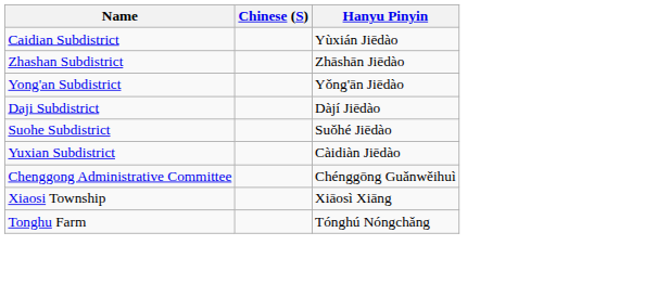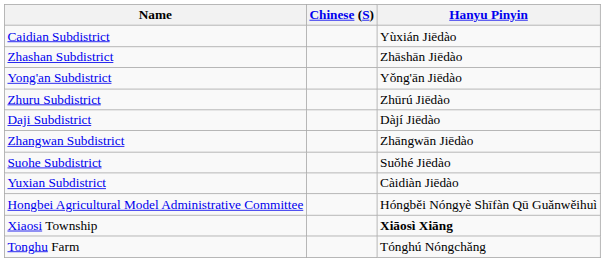+ row: Zhuru Subdistrict | Zhūrú Jiēdào
+ row: Zhangwan Subdistrict | Zhāngwān Jiēdào
+ row: Hongbei Agricultural Model Administrative Committee | Hóngběi Nóngyè Shīfàn Qū Guǎnwěihuì
- row: Chenggong Administrative Committee | Chénggōng Guǎnwěihuì
Xiaosi Township | Hanyu Pinyin: normal -> bold
